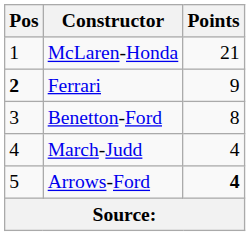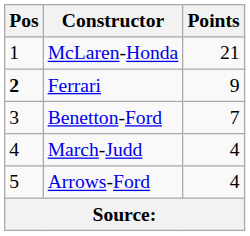Benetton-Ford | Points: 8 -> 7
Arrows-Ford | Points: bold -> normal
